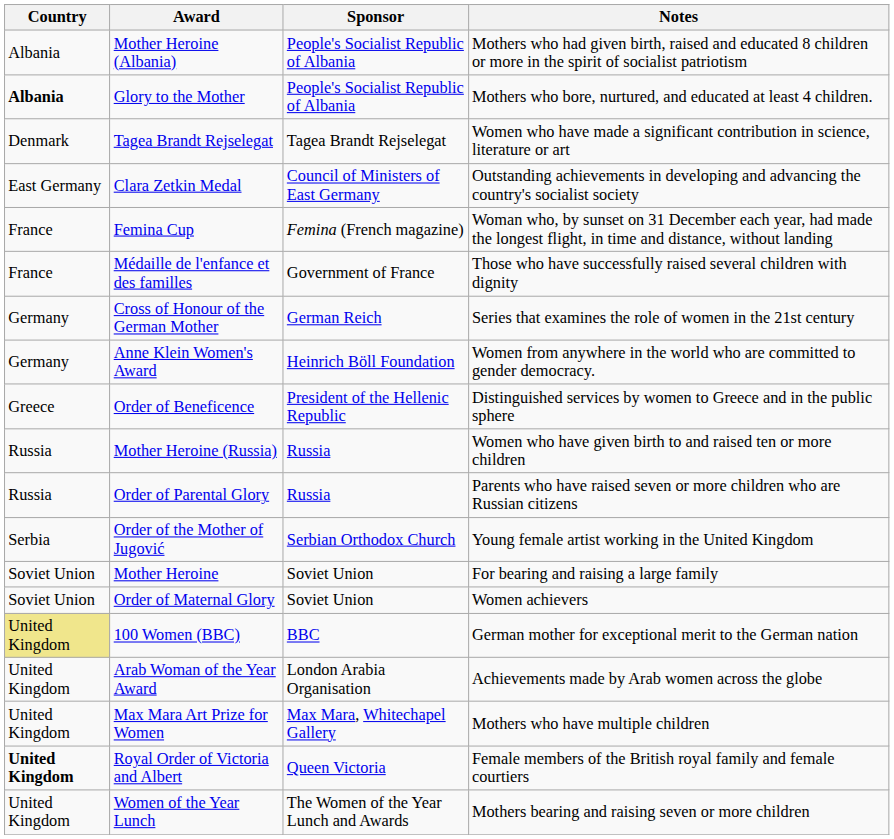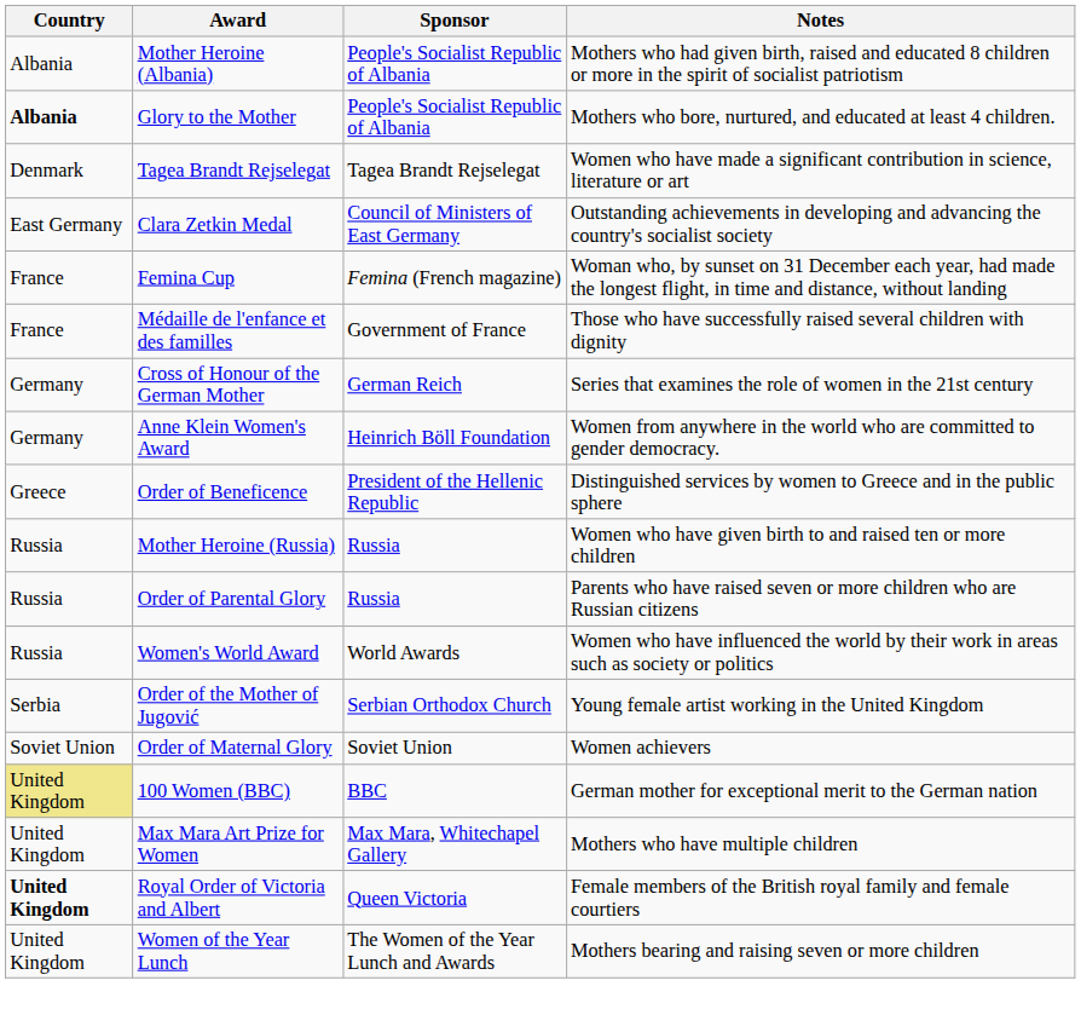+ row: Russia | Women's World Award | World Awards | Women who have influenced the world by their work in areas such as society or politics
- row: Soviet Union | Mother Heroine | Soviet Union | For bearing and raising a large family
- row: United Kingdom | Arab Woman of the Year Award | London Arabia Organisation | Achievements made by Arab women across the globe
